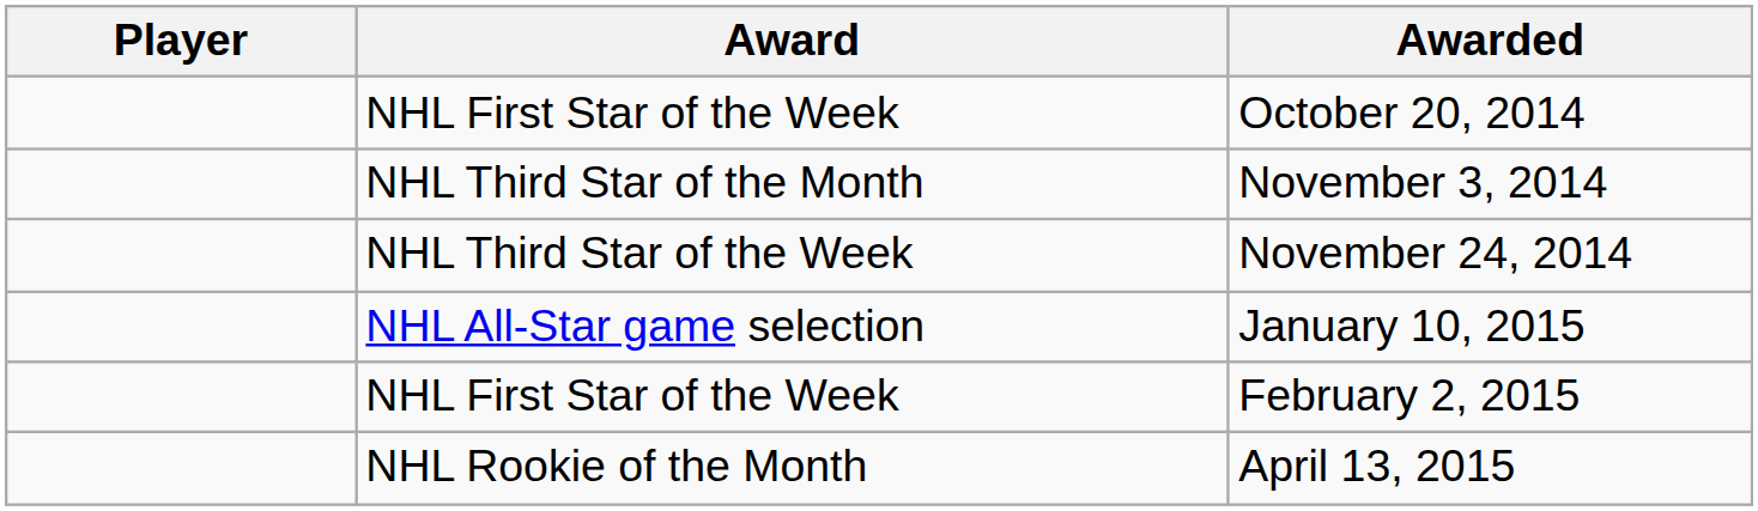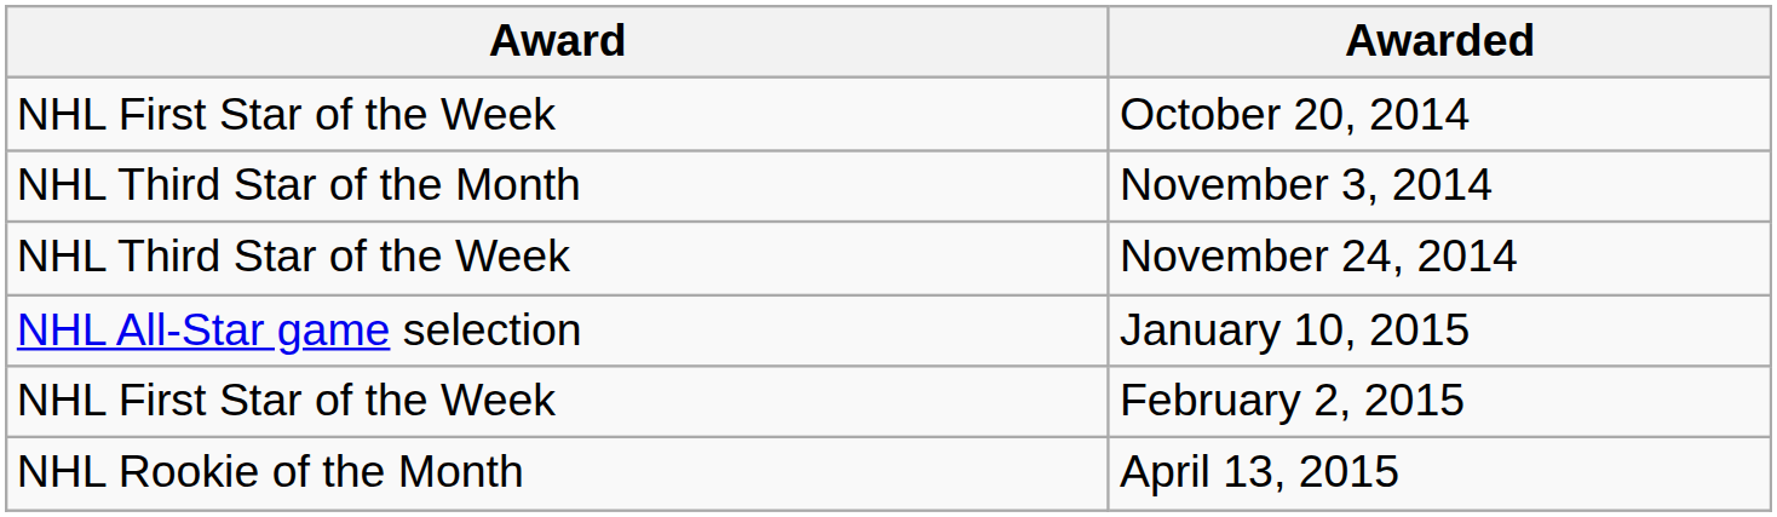- column: Player
